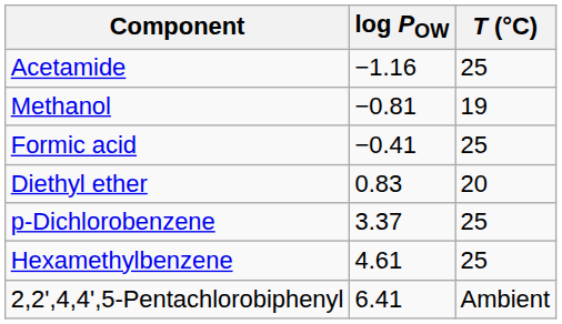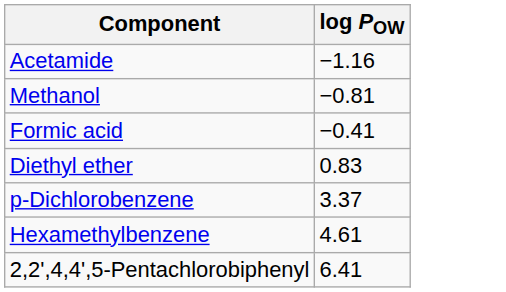- column: T (°C) | 25 | 19 | 25 | 20 | 25 | 25 | Ambient
